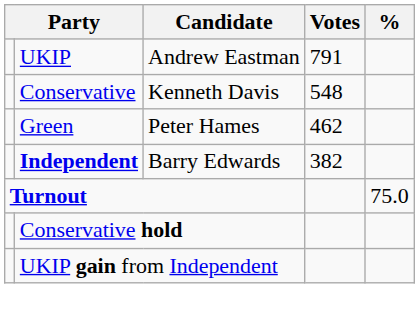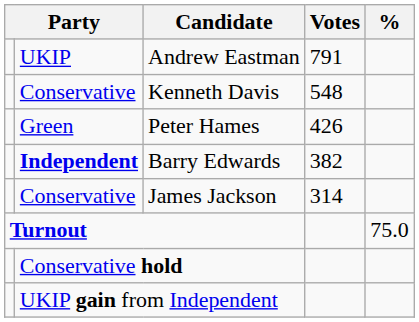Peter Hames | Votes: 462 -> 426
+ row: Conservative | James Jackson | 314
